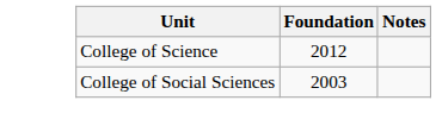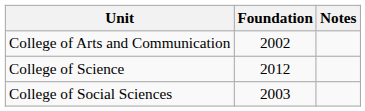+ row: College of Arts and Communication | 2002
